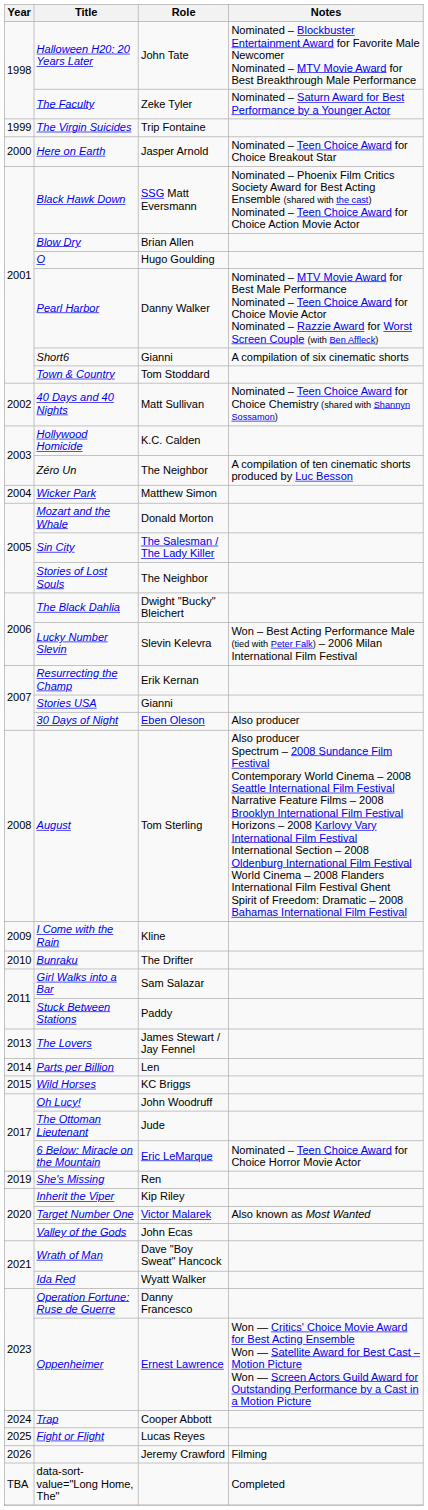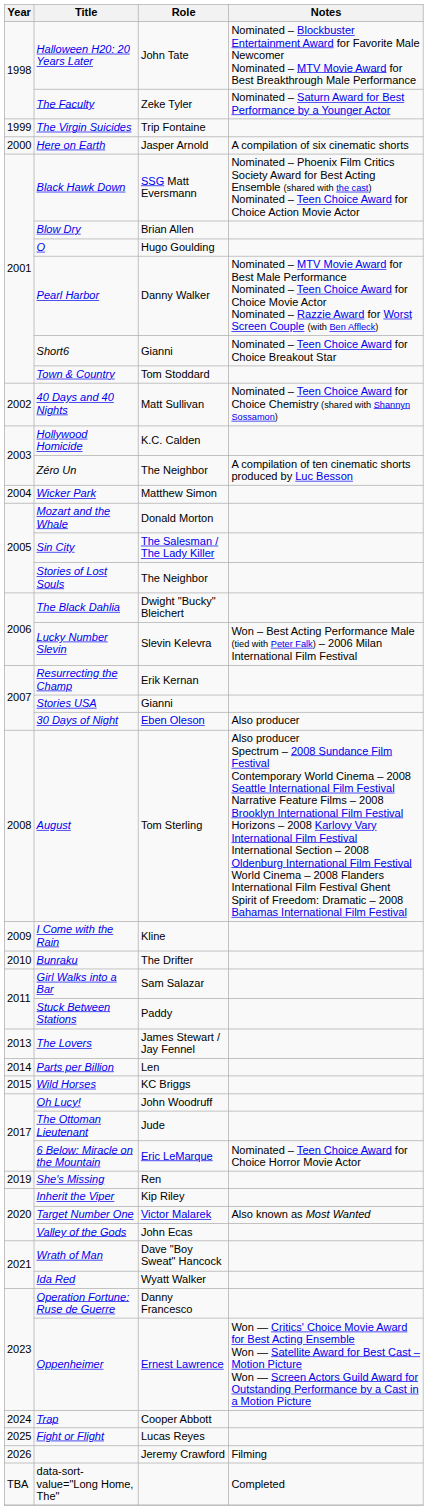Here on Earth | Notes: Nominated – Teen Choice Award for Choice Breakout Star -> A compilation of six cinematic shorts
Short6 | Notes: A compilation of six cinematic shorts -> Nominated – Teen Choice Award for Choice Breakout Star
